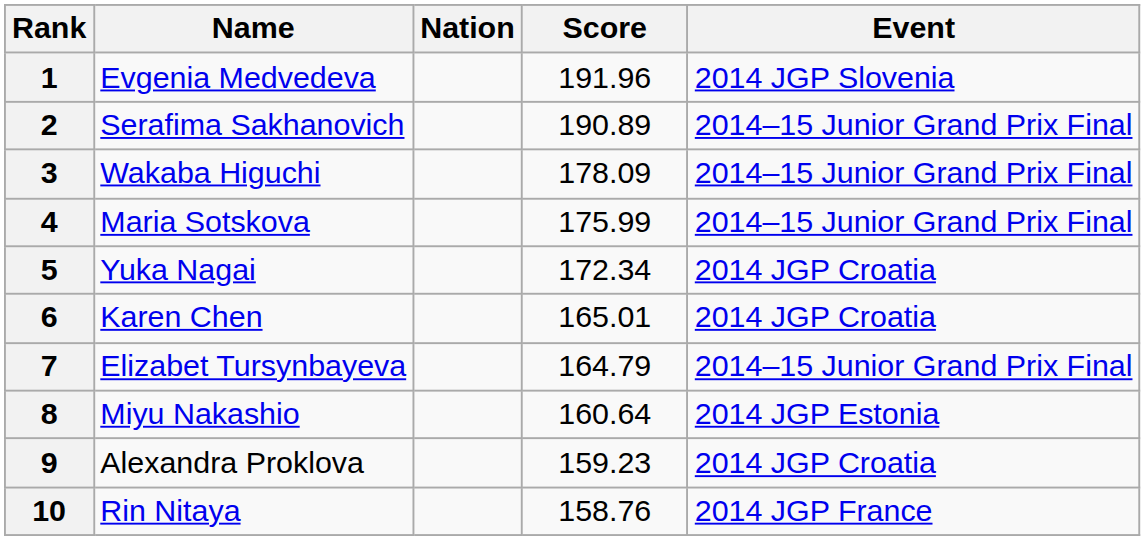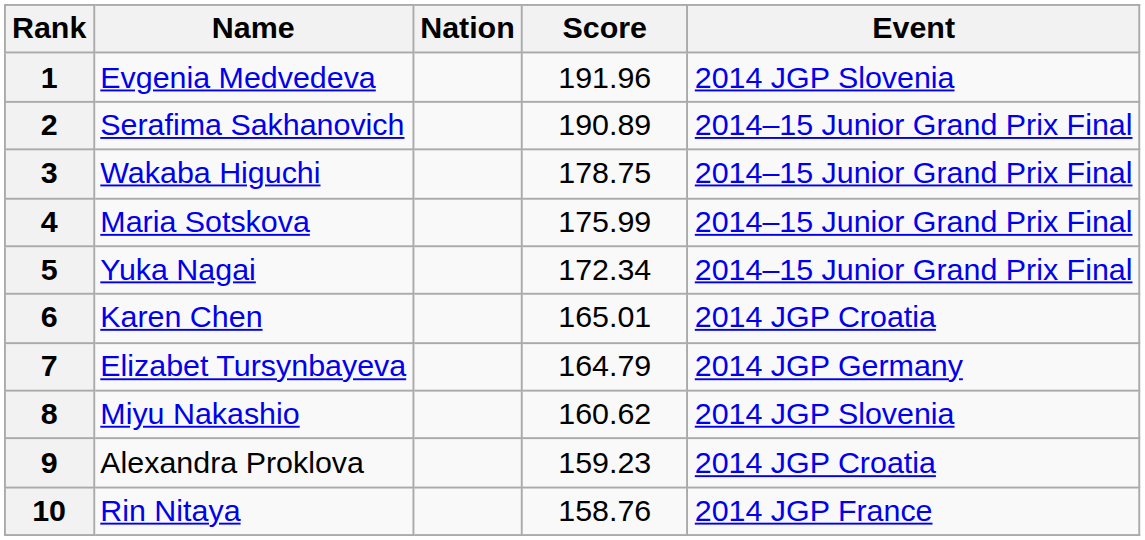3 | Score: 178.09 -> 178.75
5 | Event: 2014 JGP Croatia -> 2014–15 Junior Grand Prix Final
7 | Event: 2014–15 Junior Grand Prix Final -> 2014 JGP Germany
8 | Score: 160.64 -> 160.62
8 | Event: 2014 JGP Estonia -> 2014 JGP Slovenia
